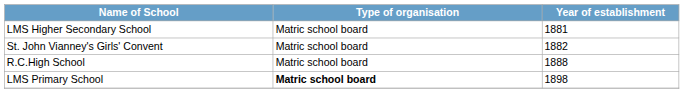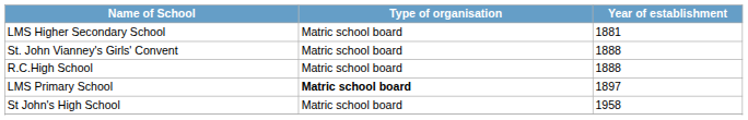St. John Vianney's Girls' Convent | Year of establishment: 1882 -> 1888
LMS Primary School | Year of establishment: 1898 -> 1897
+ row: St John's High School | Matric school board | 1958
